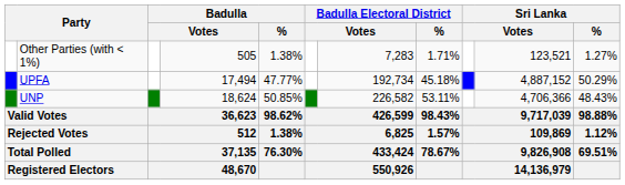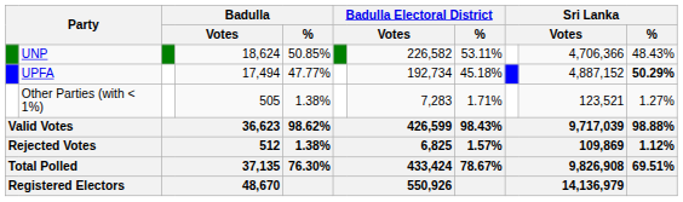rows swapped: UNP <-> Other Parties (with < 1%)
UPFA | Sri Lanka / %: normal -> bold
